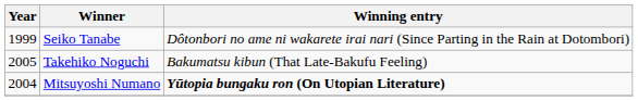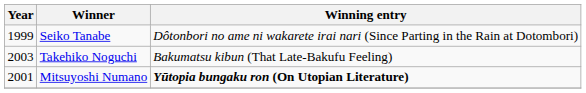Takehiko Noguchi | Year: 2005 -> 2003
Mitsuyoshi Numano | Year: 2004 -> 2001
